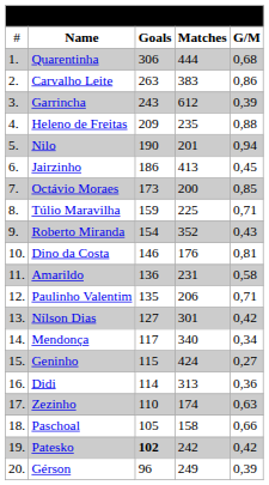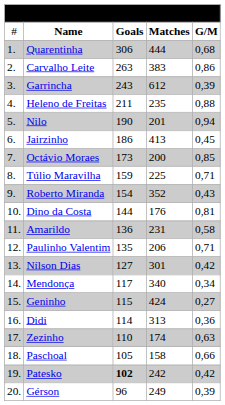Heleno de Freitas | column 3: 209 -> 211
Dino da Costa | column 3: 146 -> 144
